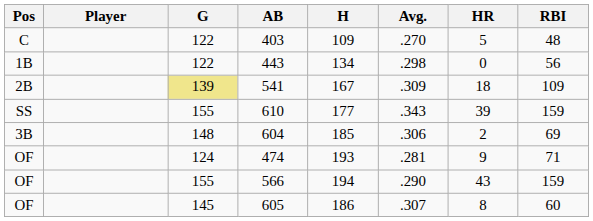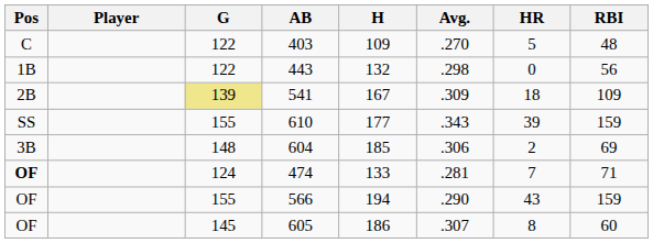443 | H: 134 -> 132
474 | Pos: normal -> bold
474 | H: 193 -> 133
474 | HR: 9 -> 7
